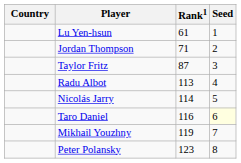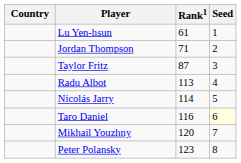Mikhail Youzhny | Rank1: 119 -> 120
